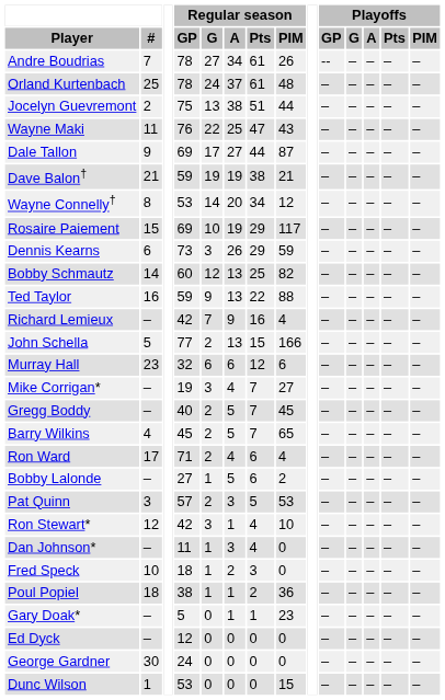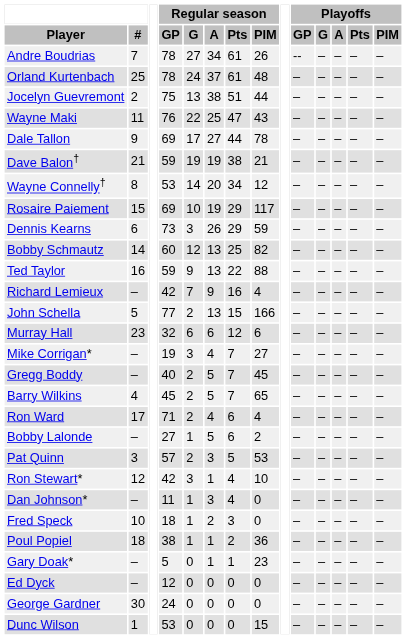Dale Tallon | Regular season / PIM: 87 -> 78
